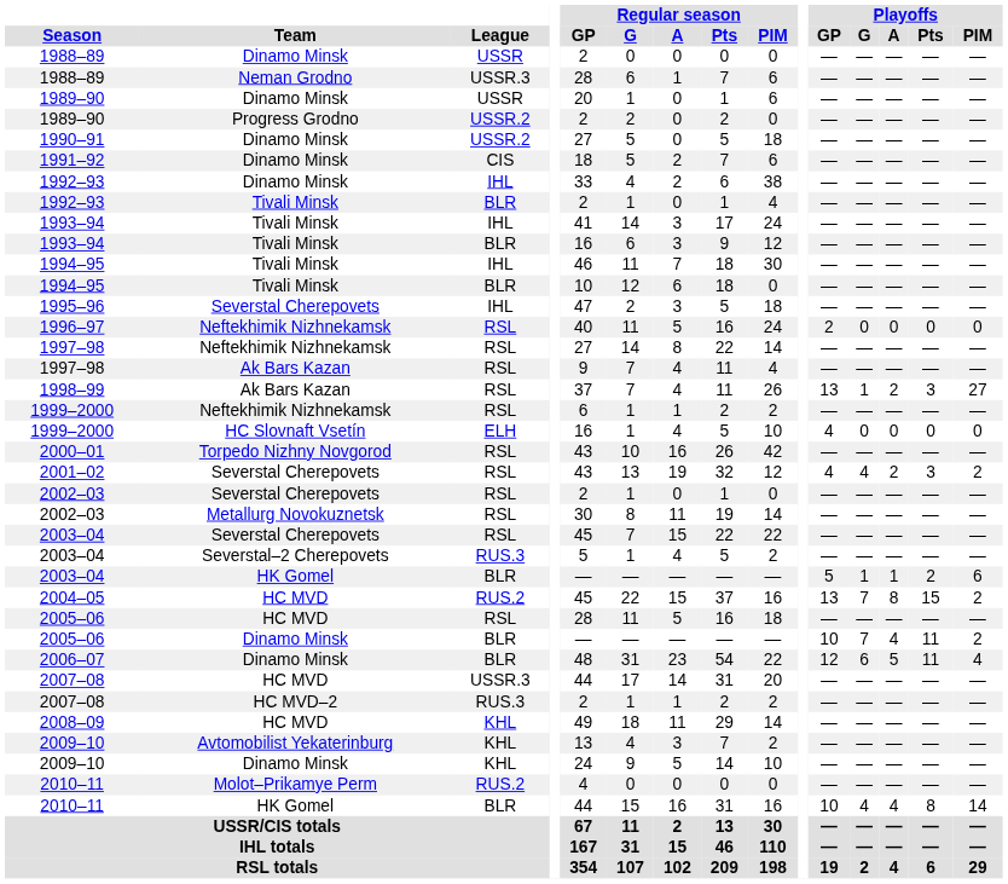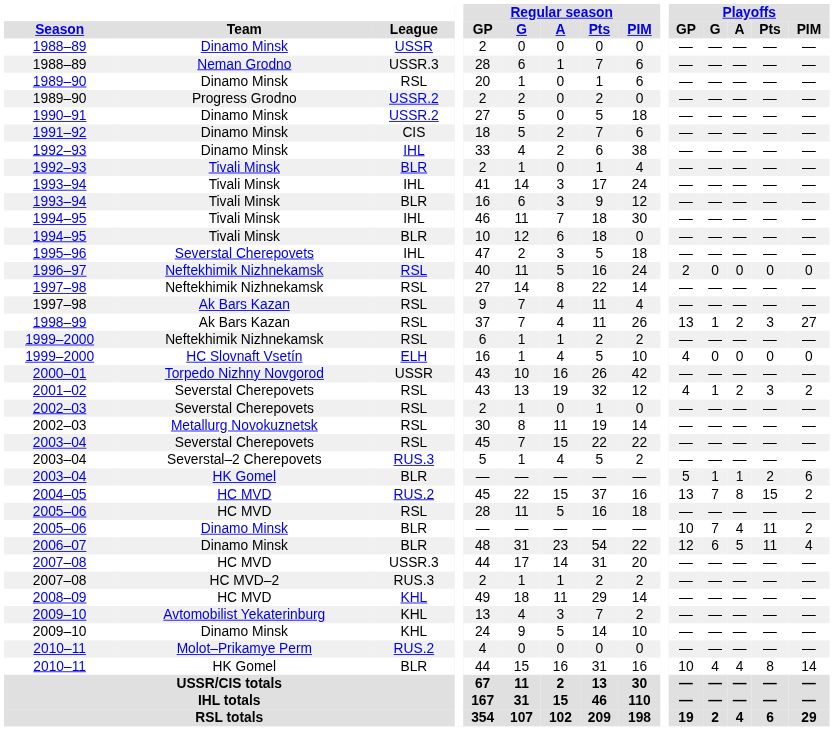1989–90 / Dinamo Minsk | League: USSR -> RSL
2000–01 | League: RSL -> USSR
2001–02 | Playoffs / G: 4 -> 1
